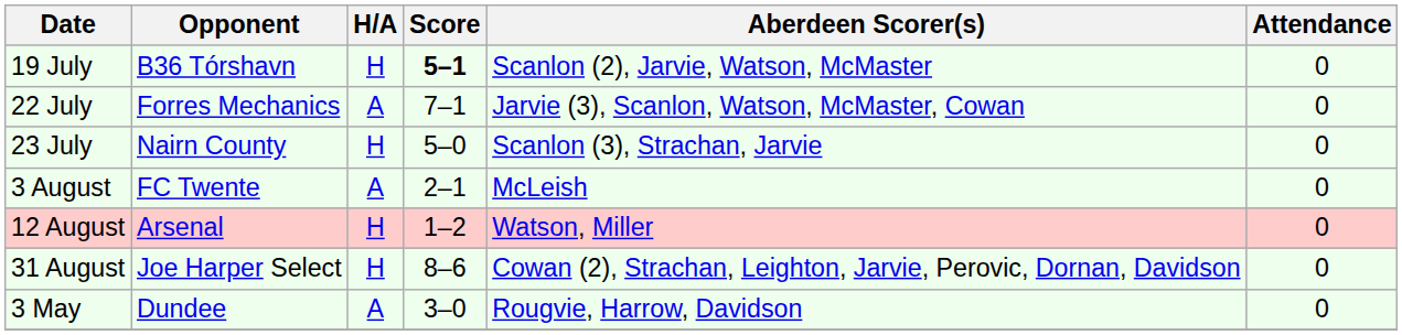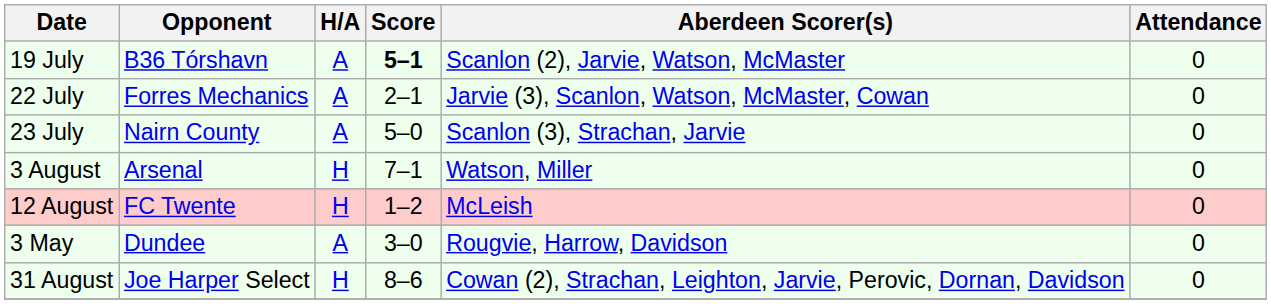19 July | H/A: H -> A
22 July | Score: 7–1 -> 2–1
23 July | H/A: H -> A
3 August | Opponent: FC Twente -> Arsenal
3 August | H/A: A -> H
3 August | Score: 2–1 -> 7–1
3 August | Aberdeen Scorer(s): McLeish -> Watson, Miller
12 August | Opponent: Arsenal -> FC Twente
12 August | Aberdeen Scorer(s): Watson, Miller -> McLeish
rows swapped: 31 August <-> 3 May
